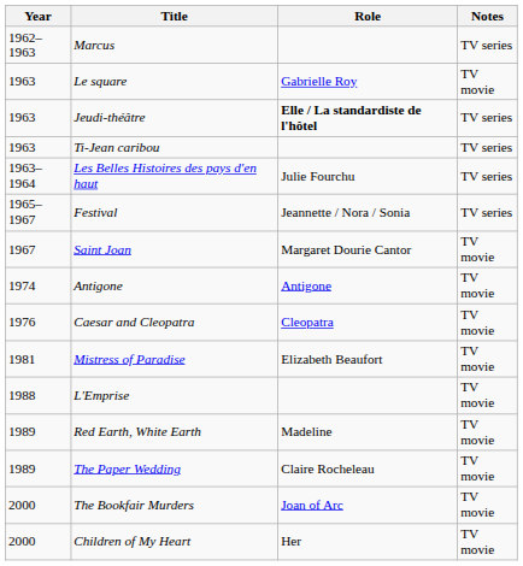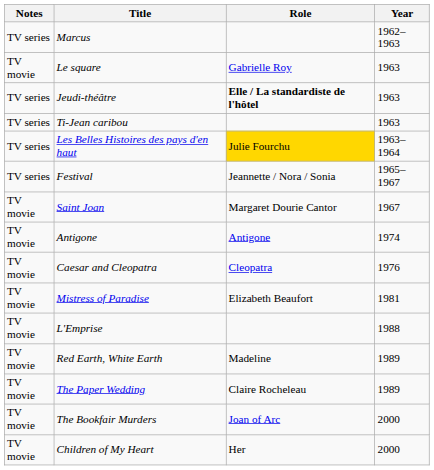columns swapped: Year <-> Notes
Les Belles Histoires des pays d'en haut | Role: no background -> gold background
